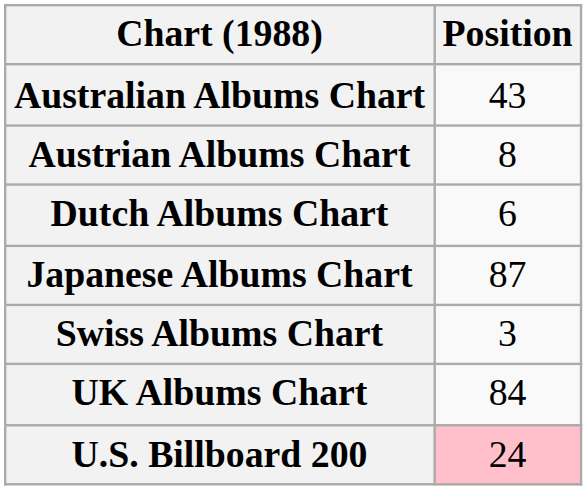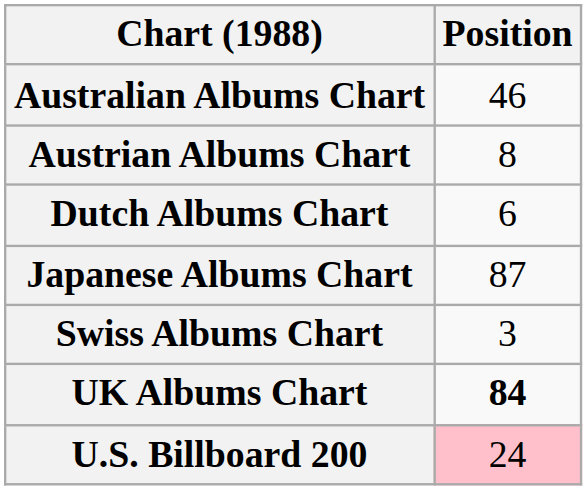Australian Albums Chart | Position: 43 -> 46
UK Albums Chart | Position: normal -> bold
